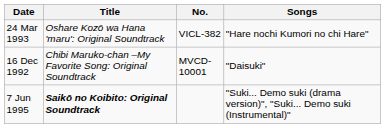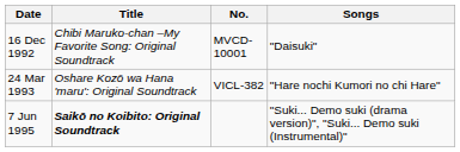rows swapped: 16 Dec 1992 <-> 24 Mar 1993
